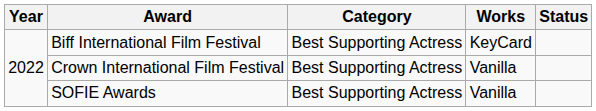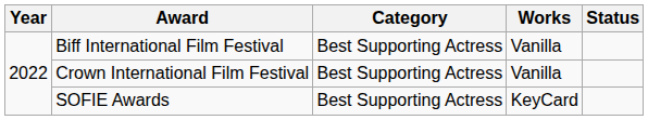Biff International Film Festival | Works: KeyCard -> Vanilla
SOFIE Awards | Works: Vanilla -> KeyCard
